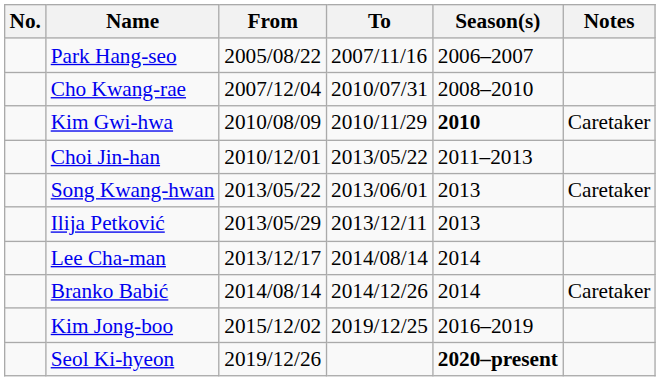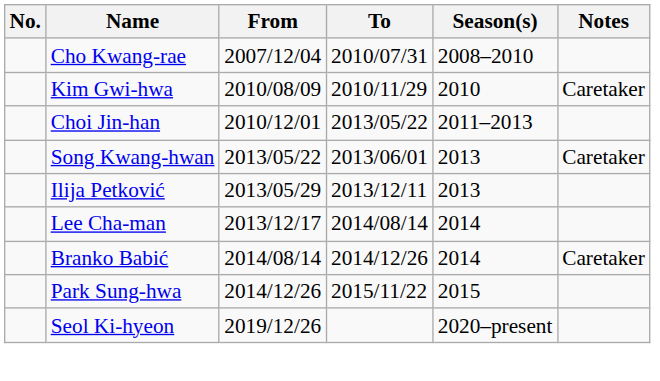- row: Park Hang-seo | 2005/08/22 | 2007/11/16 | 2006–2007
Kim Gwi-hwa | Season(s): bold -> normal
+ row: Park Sung-hwa | 2014/12/26 | 2015/11/22 | 2015
- row: Kim Jong-boo | 2015/12/02 | 2019/12/25 | 2016–2019
Seol Ki-hyeon | Season(s): bold -> normal
